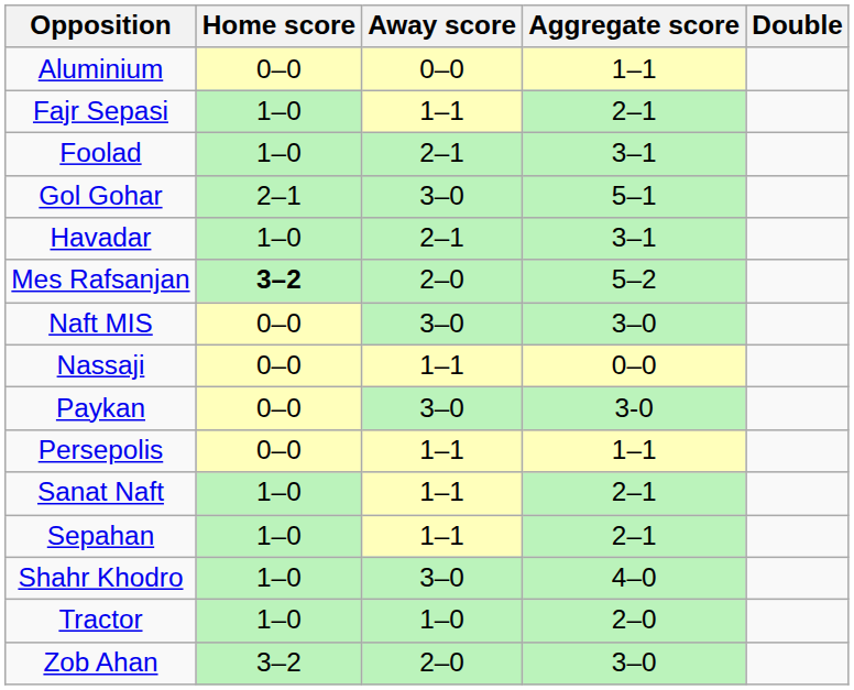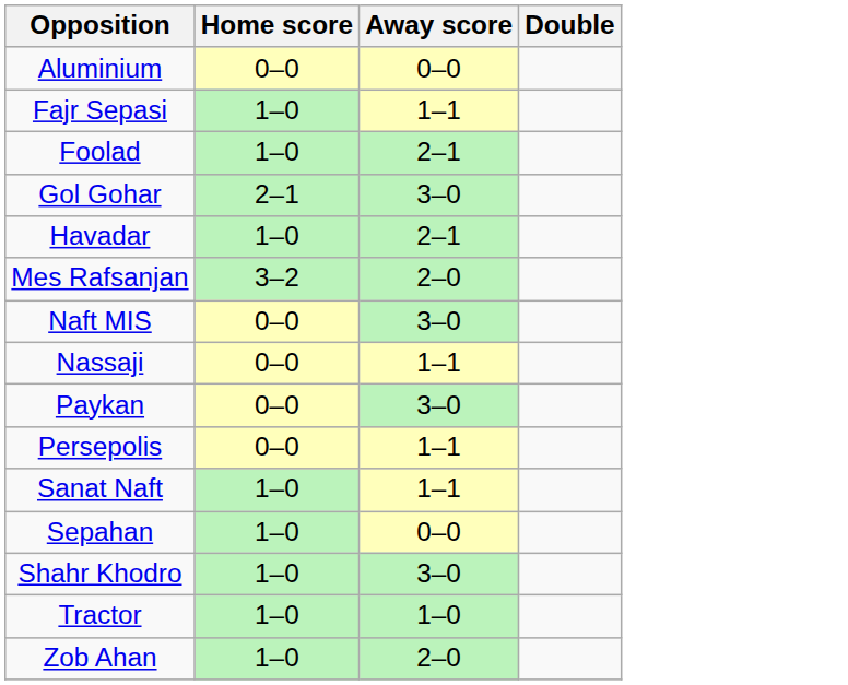- column: Aggregate score | 1–1 | 2–1 | 3–1 | 5–1 | 3–1 | 5–2 | 3–0 | 0–0 | 3-0 | 1–1 | 2–1 | 2–1 | 4–0 | 2–0 | 3–0
Mes Rafsanjan | Home score: bold -> normal
Sepahan | Away score: 1–1 -> 0–0
Zob Ahan | Home score: 3–2 -> 1–0
